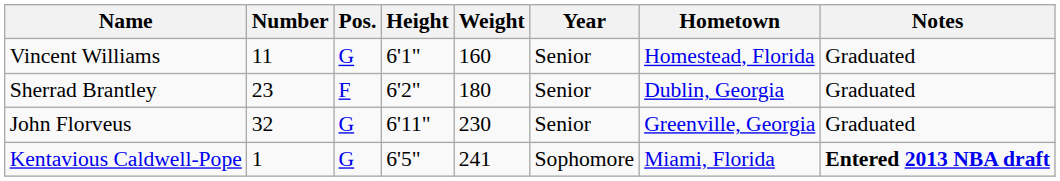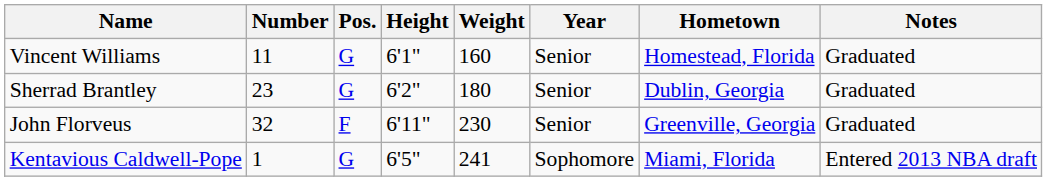Sherrad Brantley | Pos.: F -> G
John Florveus | Pos.: G -> F
Kentavious Caldwell-Pope | Notes: bold -> normal
